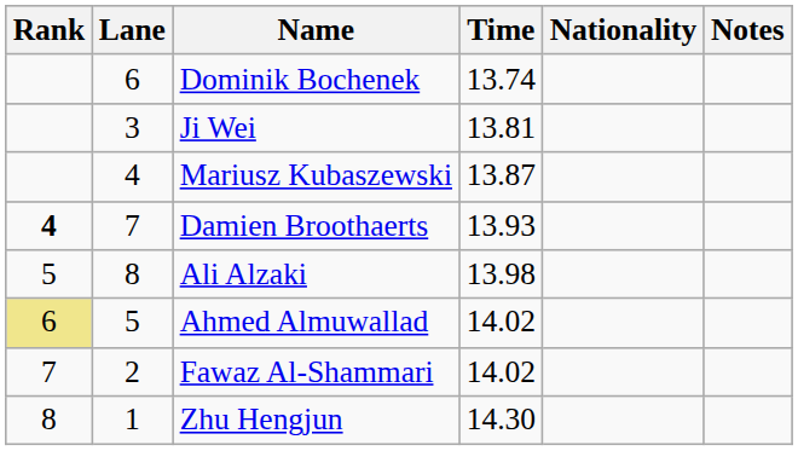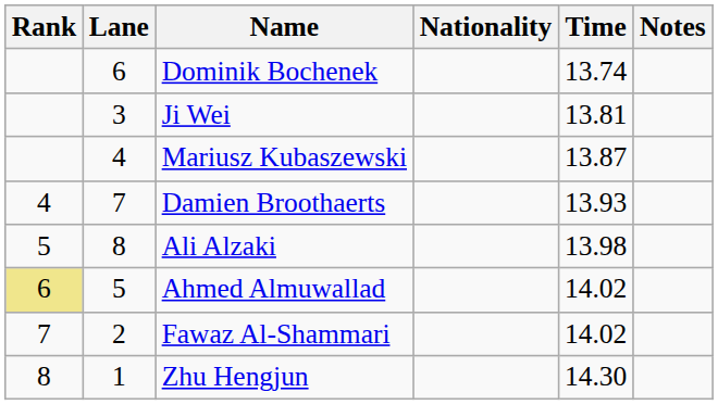columns swapped: Nationality <-> Time
Damien Broothaerts | Rank: bold -> normal
